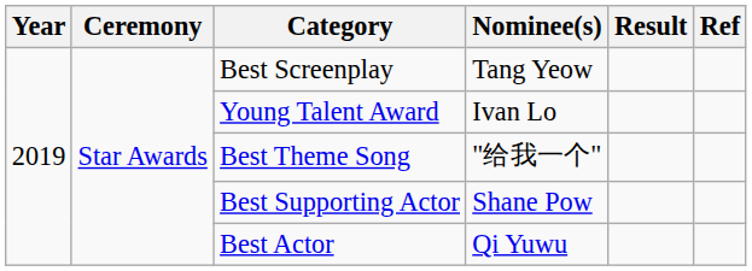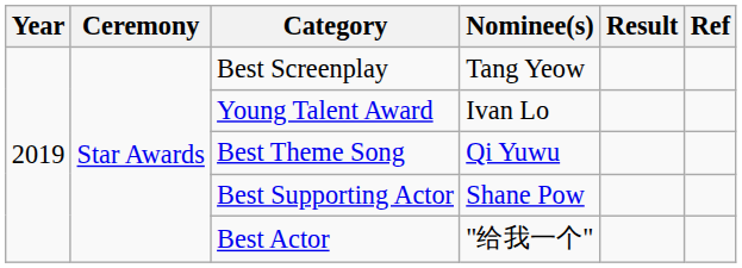Best Theme Song | Nominee(s): "给我一个" -> Qi Yuwu
Best Actor | Nominee(s): Qi Yuwu -> "给我一个"
